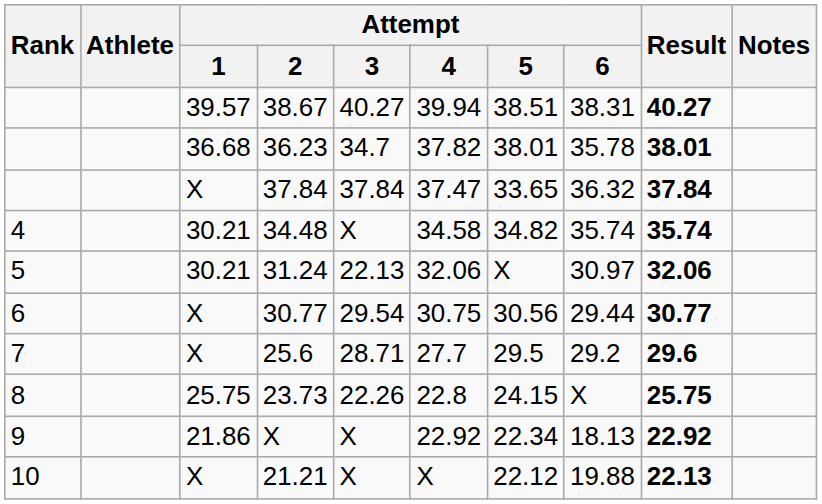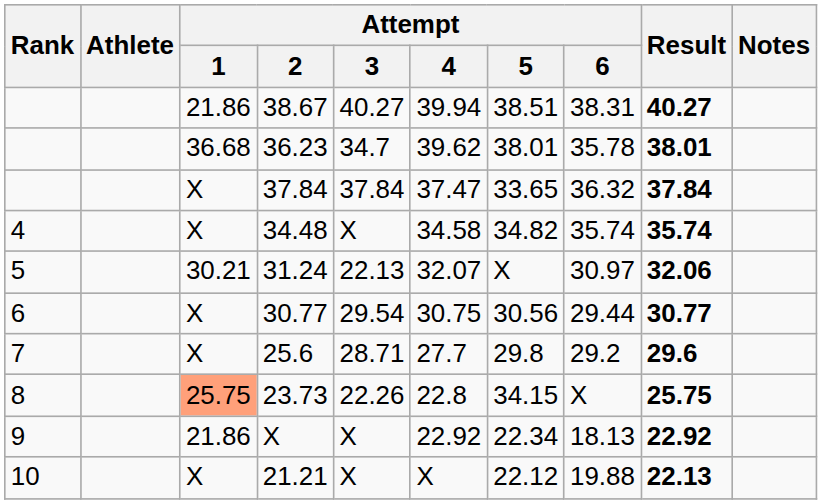38.67 | Attempt / 1: 39.57 -> 21.86
36.23 | Attempt / 4: 37.82 -> 39.62
34.48 | Attempt / 1: 30.21 -> X
31.24 | Attempt / 4: 32.06 -> 32.07
25.6 | Attempt / 5: 29.5 -> 29.8
23.73 | Attempt / 1: no background -> lightsalmon background
23.73 | Attempt / 5: 24.15 -> 34.15
